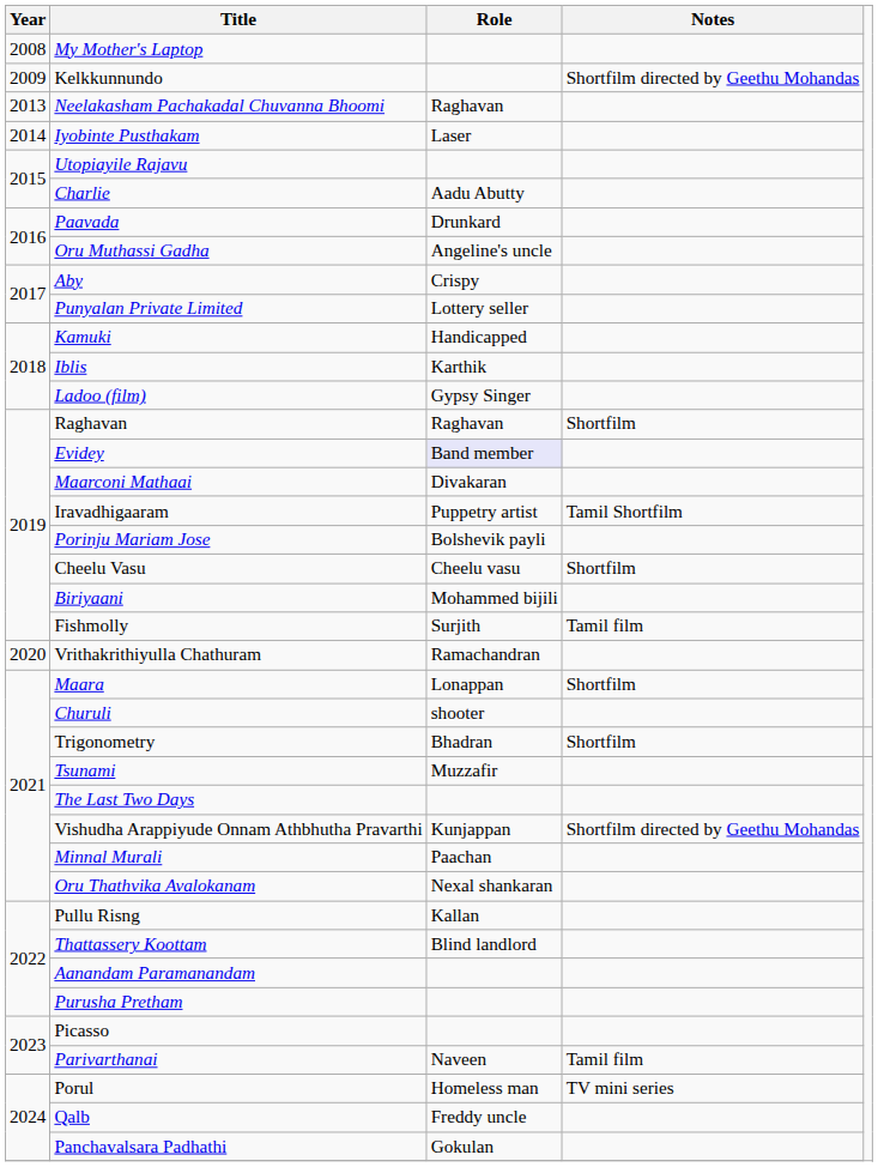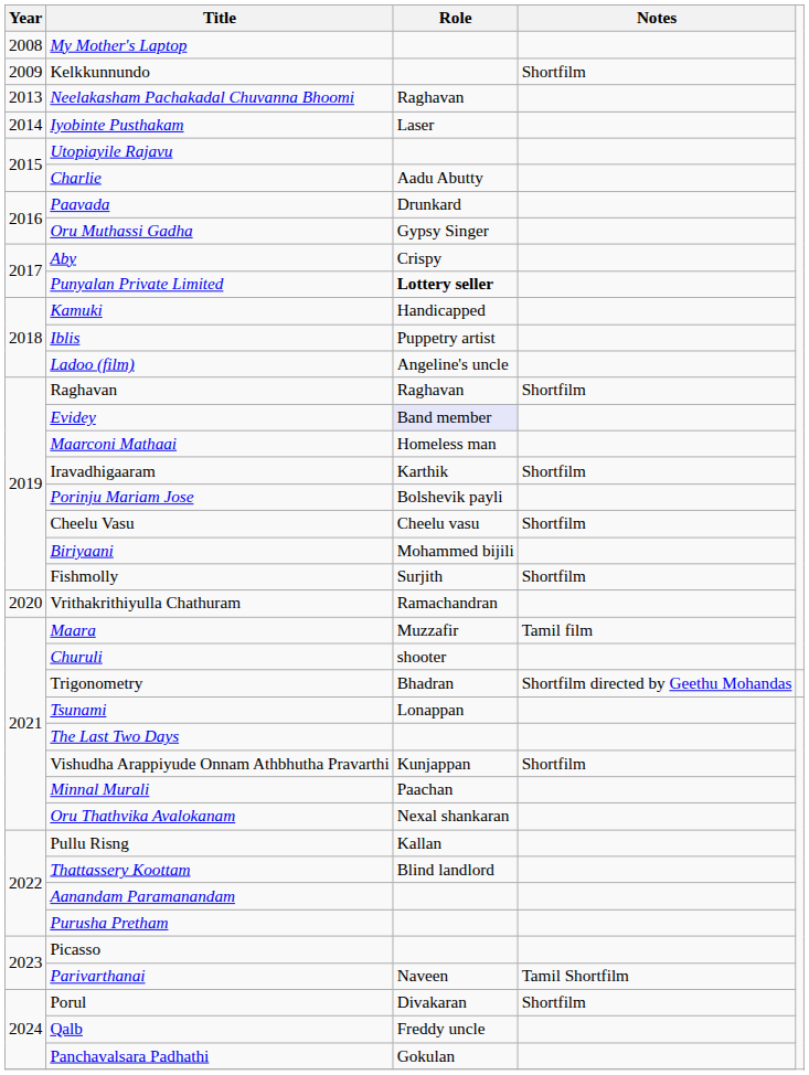Kelkkunnundo | Notes: Shortfilm directed by Geethu Mohandas -> Shortfilm
Oru Muthassi Gadha | Role: Angeline's uncle -> Gypsy Singer
Punyalan Private Limited | Role: normal -> bold
Iblis | Role: Karthik -> Puppetry artist
Ladoo (film) | Role: Gypsy Singer -> Angeline's uncle
Maarconi Mathaai | Role: Divakaran -> Homeless man
Iravadhigaaram | Role: Puppetry artist -> Karthik
Iravadhigaaram | Notes: Tamil Shortfilm -> Shortfilm
Fishmolly | Notes: Tamil film -> Shortfilm
Maara | Role: Lonappan -> Muzzafir
Maara | Notes: Shortfilm -> Tamil film
Trigonometry | Notes: Shortfilm -> Shortfilm directed by Geethu Mohandas
Tsunami | Role: Muzzafir -> Lonappan
Vishudha Arappiyude Onnam Athbhutha Pravarthi | Notes: Shortfilm directed by Geethu Mohandas -> Shortfilm
Parivarthanai | Notes: Tamil film -> Tamil Shortfilm
Porul | Role: Homeless man -> Divakaran
Porul | Notes: TV mini series -> Shortfilm
